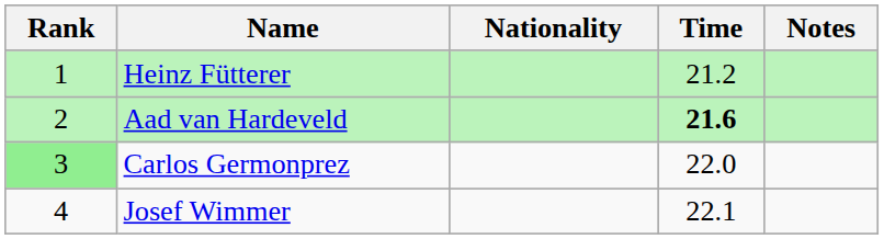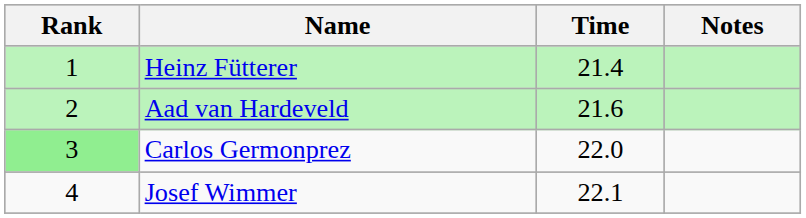- column: Nationality
Heinz Fütterer | Time: 21.2 -> 21.4
Aad van Hardeveld | Time: bold -> normal
